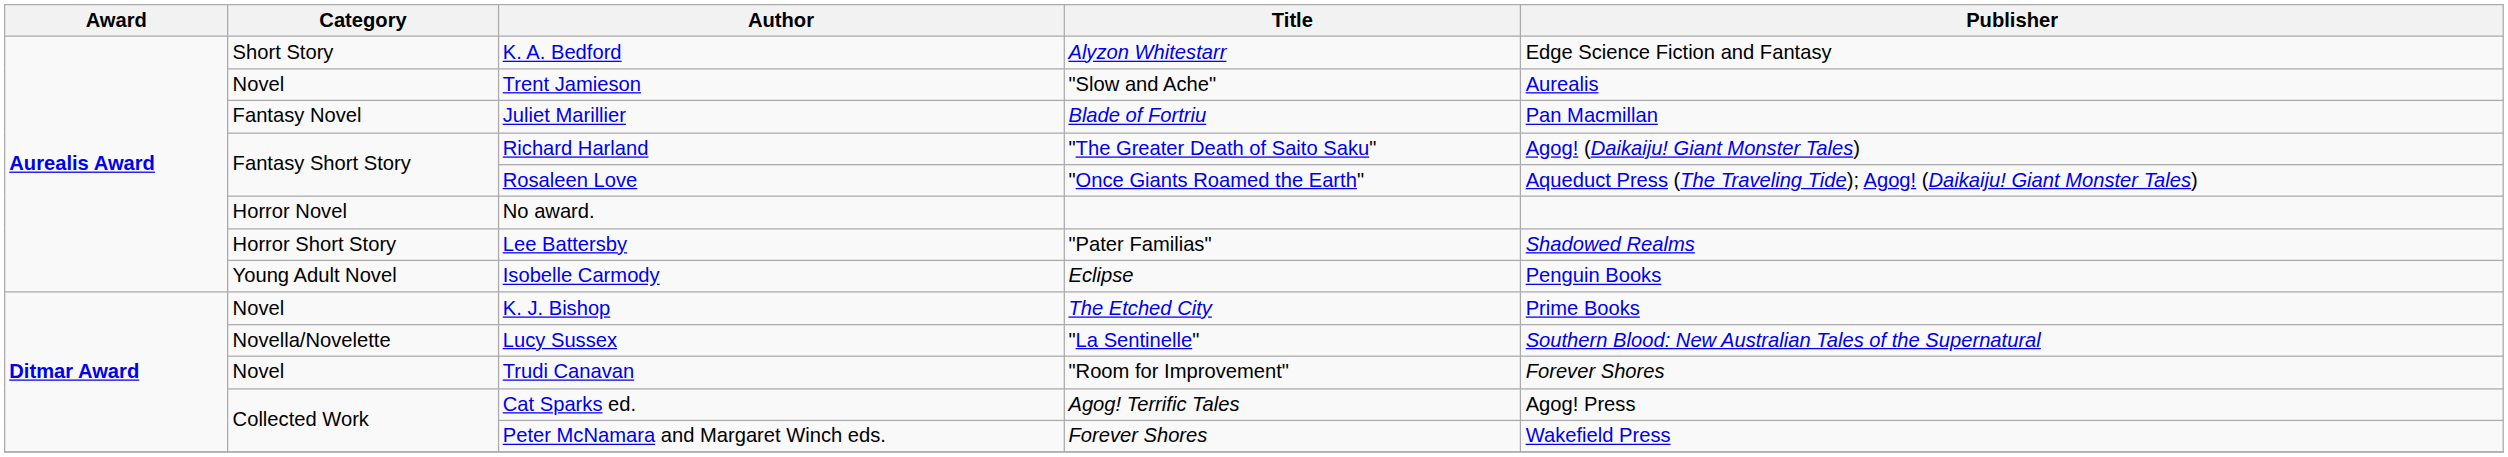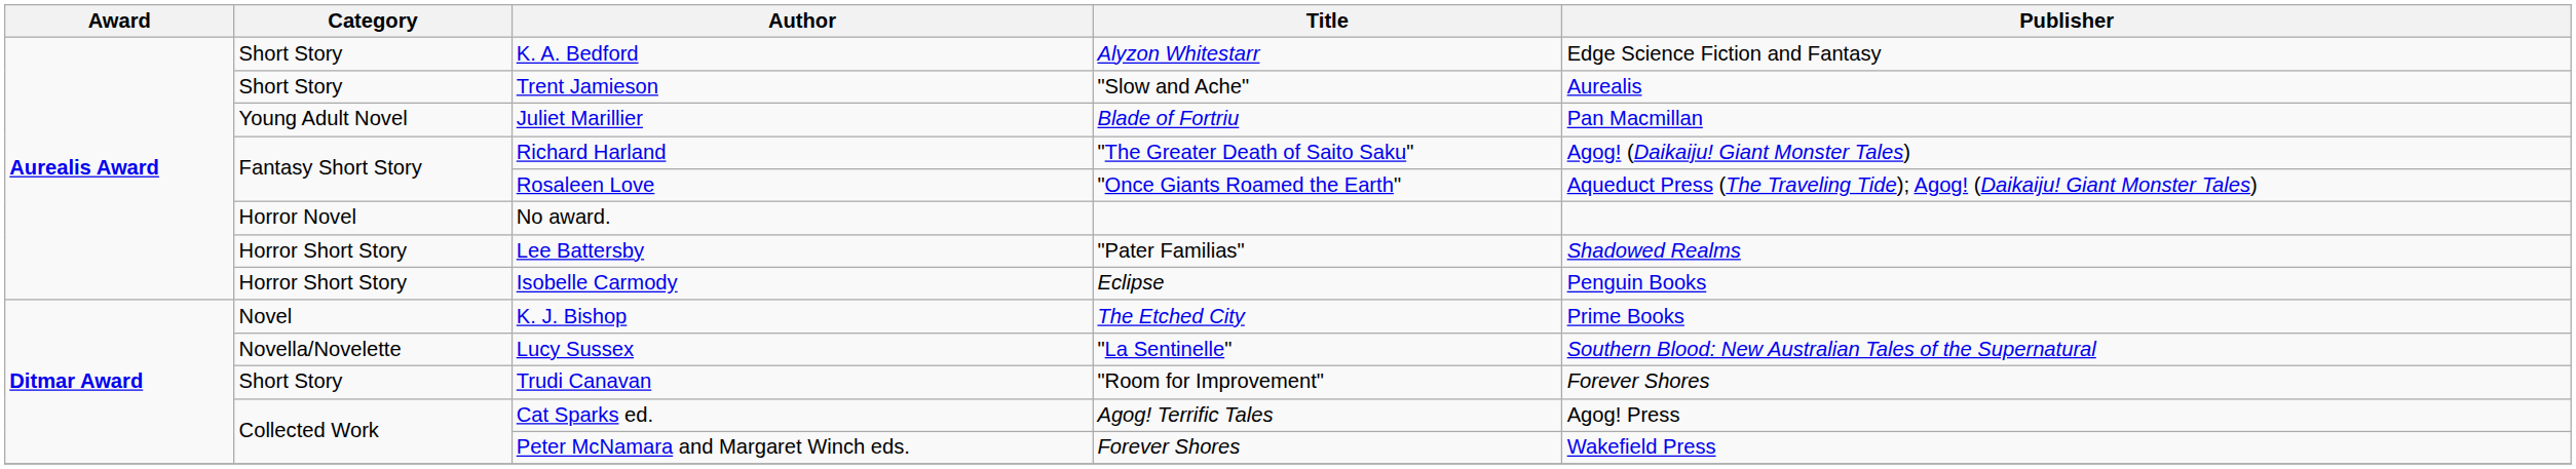Trent Jamieson | Category: Novel -> Short Story
Juliet Marillier | Category: Fantasy Novel -> Young Adult Novel
Isobelle Carmody | Category: Young Adult Novel -> Horror Short Story
Trudi Canavan | Category: Novel -> Short Story
